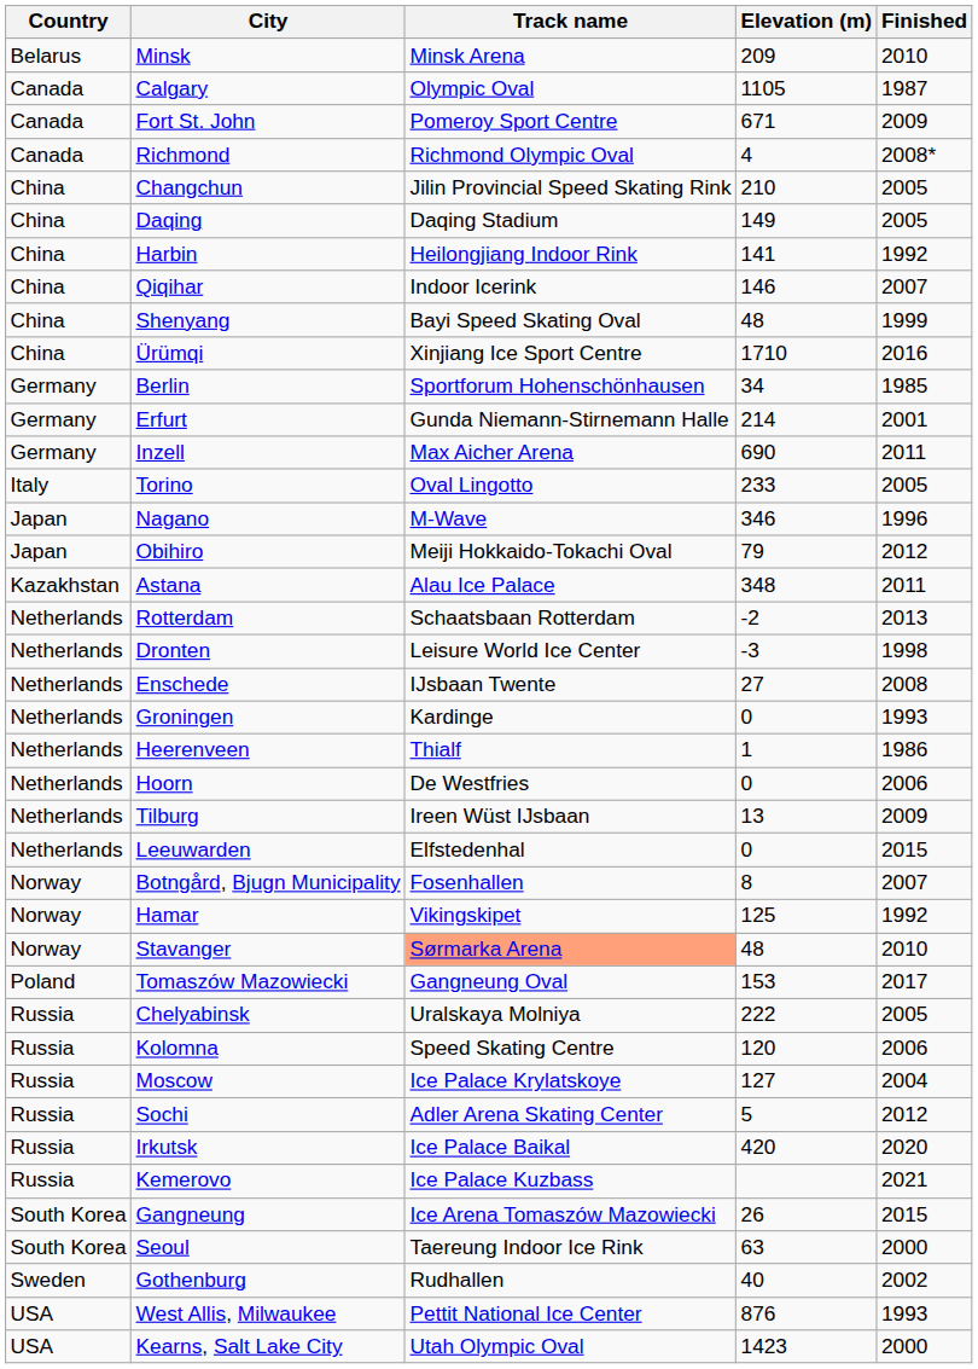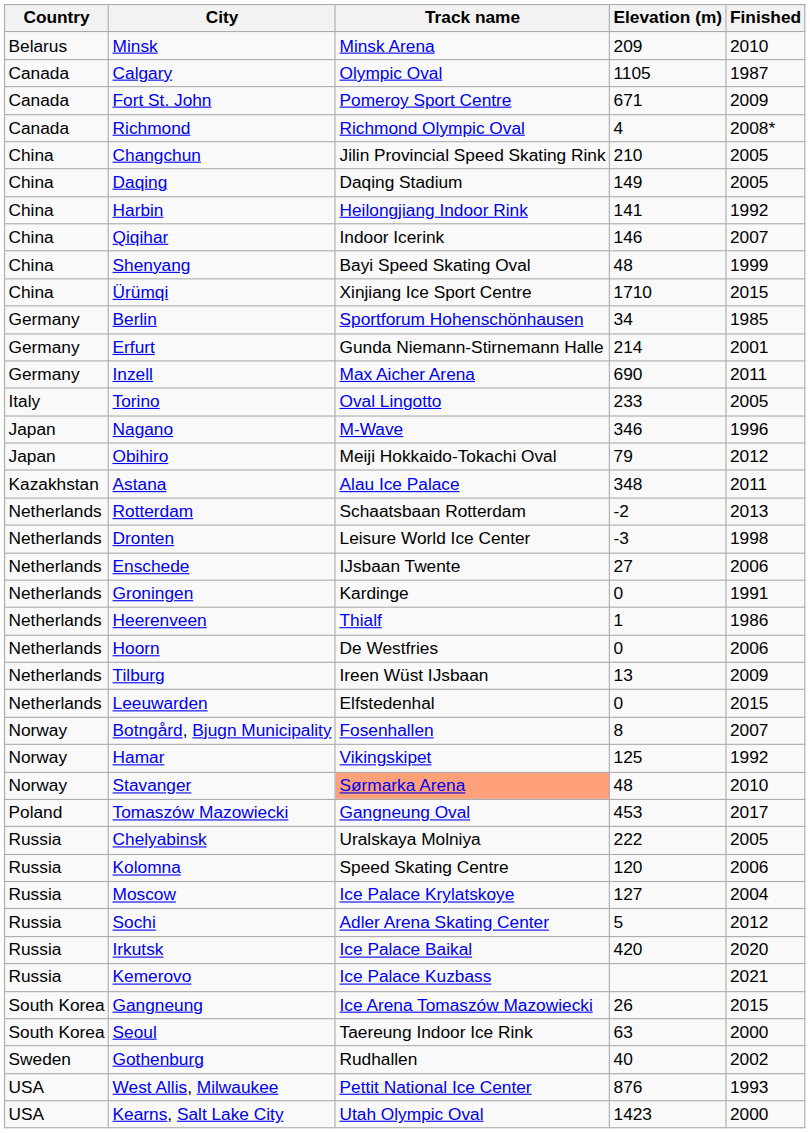Ürümqi | Finished: 2016 -> 2015
Enschede | Finished: 2008 -> 2006
Groningen | Finished: 1993 -> 1991
Tomaszów Mazowiecki | Elevation (m): 153 -> 453
